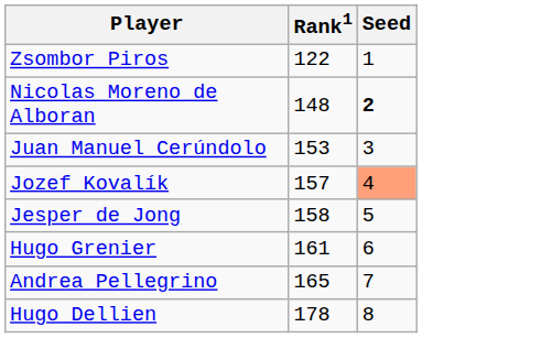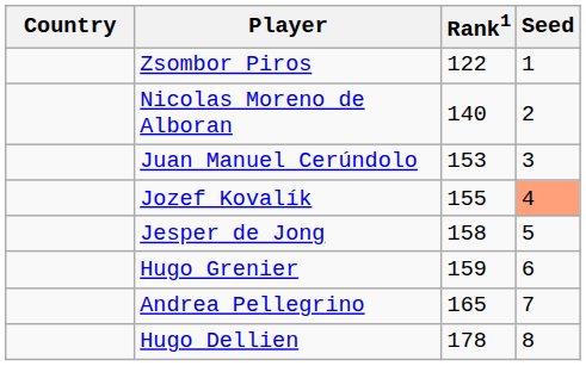+ column: Country
Nicolas Moreno de Alboran | Rank1: 148 -> 140
Nicolas Moreno de Alboran | Seed: bold -> normal
Jozef Kovalík | Rank1: 157 -> 155
Hugo Grenier | Rank1: 161 -> 159
